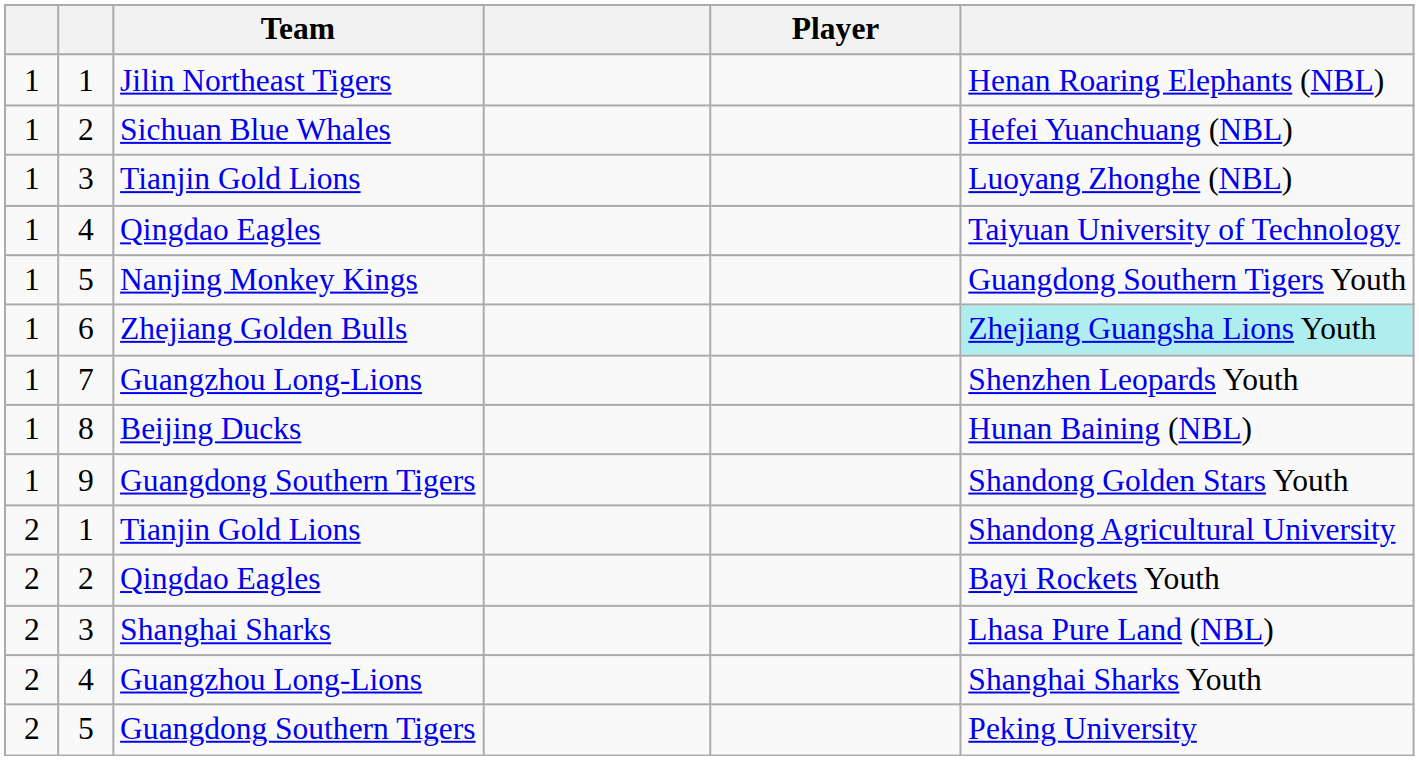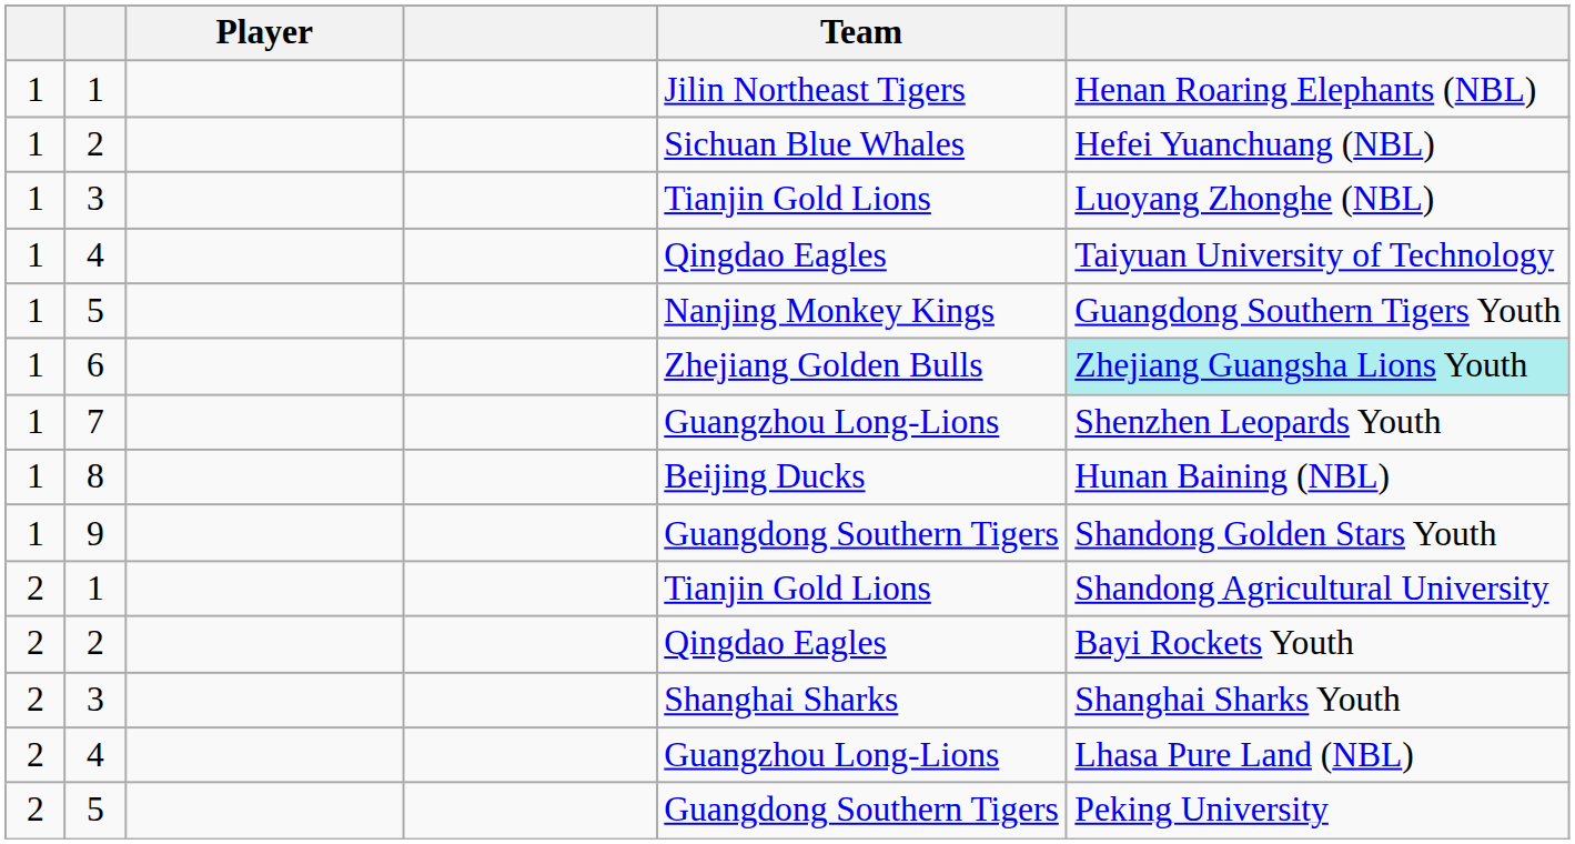columns swapped: Player <-> Team
2 / 3 | column 6: Lhasa Pure Land (NBL) -> Shanghai Sharks Youth
2 / 4 | column 6: Shanghai Sharks Youth -> Lhasa Pure Land (NBL)
